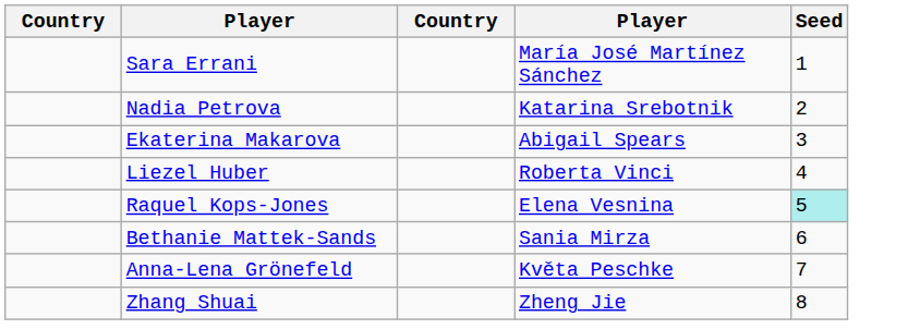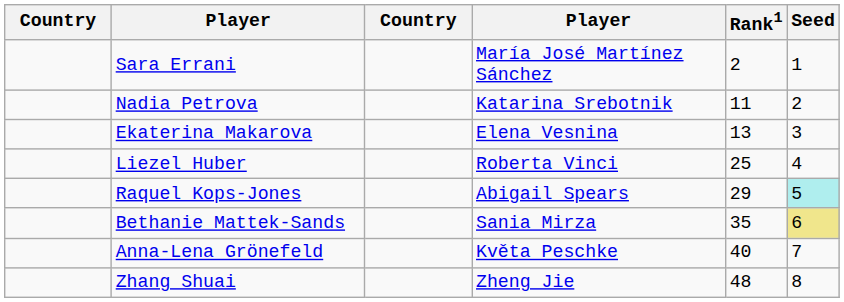+ column: Rank1 | 2 | 11 | 13 | 25 | 29 | 35 | 40 | 48
Ekaterina Makarova | column 4: Abigail Spears -> Elena Vesnina
Raquel Kops-Jones | column 4: Elena Vesnina -> Abigail Spears
Bethanie Mattek-Sands | Seed: no background -> khaki background
